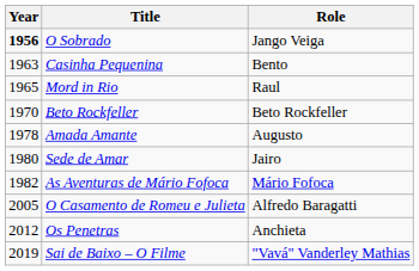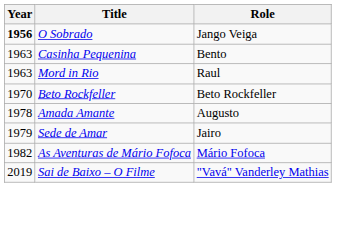Mord in Rio | Year: 1965 -> 1963
Sede de Amar | Year: 1980 -> 1979
- row: 2005 | O Casamento de Romeu e Julieta | Alfredo Baragatti
- row: 2012 | Os Penetras | Anchieta
